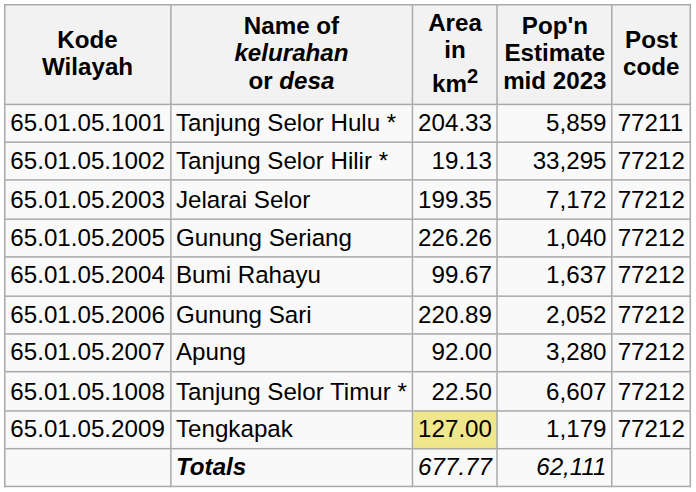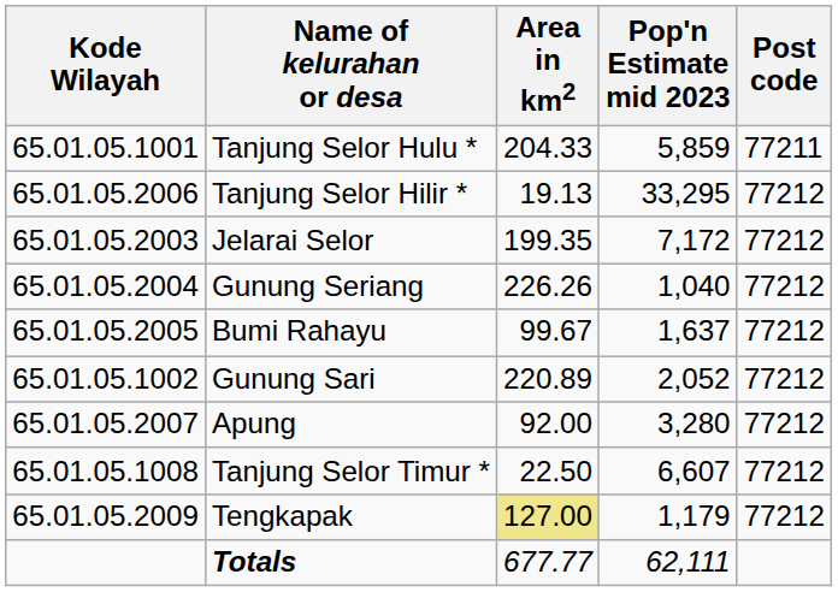Tanjung Selor Hilir * | Kode Wilayah: 65.01.05.1002 -> 65.01.05.2006
Gunung Seriang | Kode Wilayah: 65.01.05.2005 -> 65.01.05.2004
Bumi Rahayu | Kode Wilayah: 65.01.05.2004 -> 65.01.05.2005
Gunung Sari | Kode Wilayah: 65.01.05.2006 -> 65.01.05.1002
